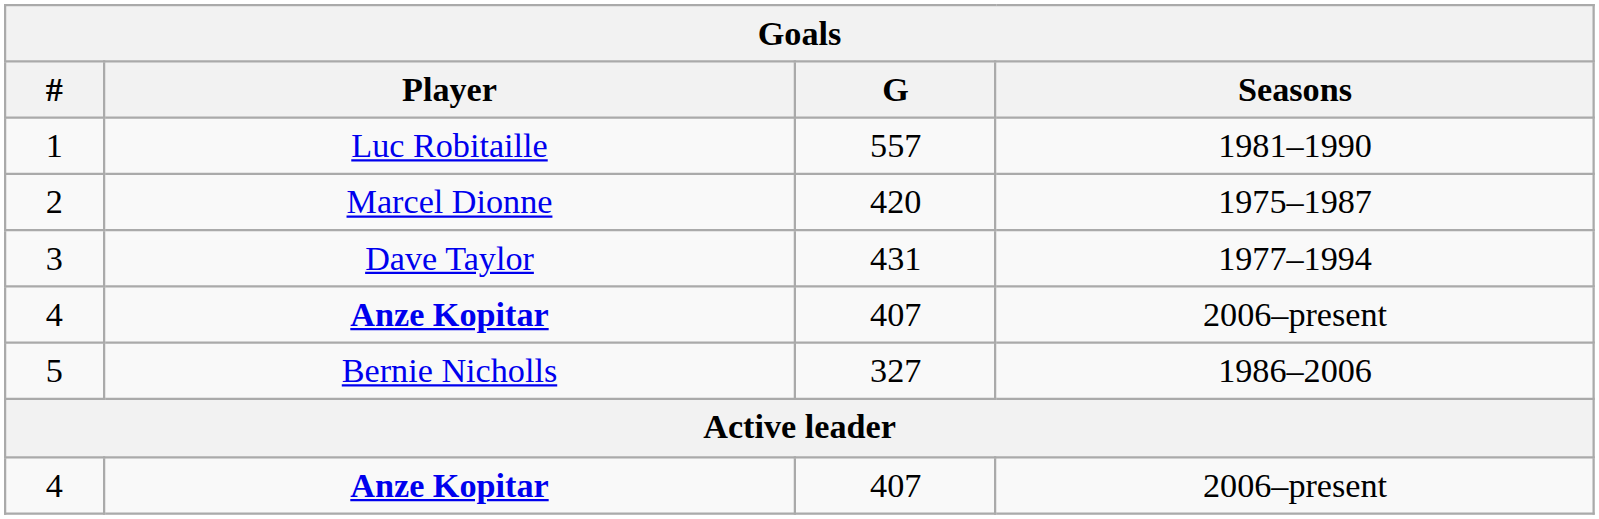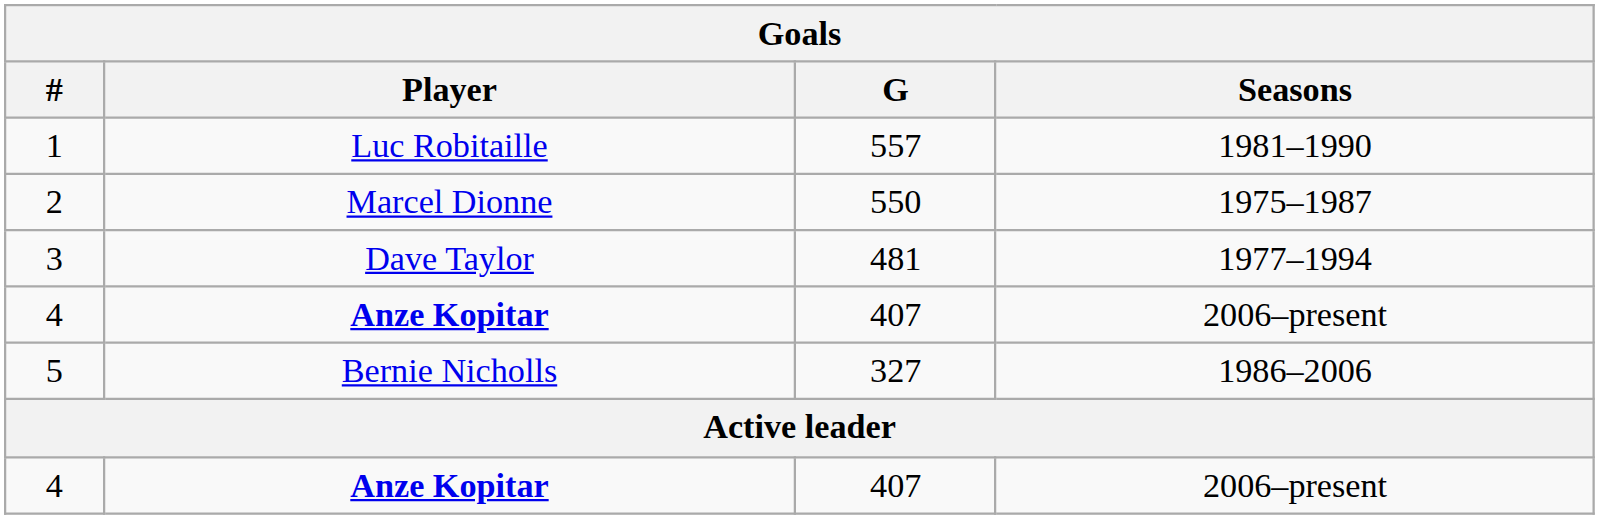2 | G: 420 -> 550
3 | G: 431 -> 481
